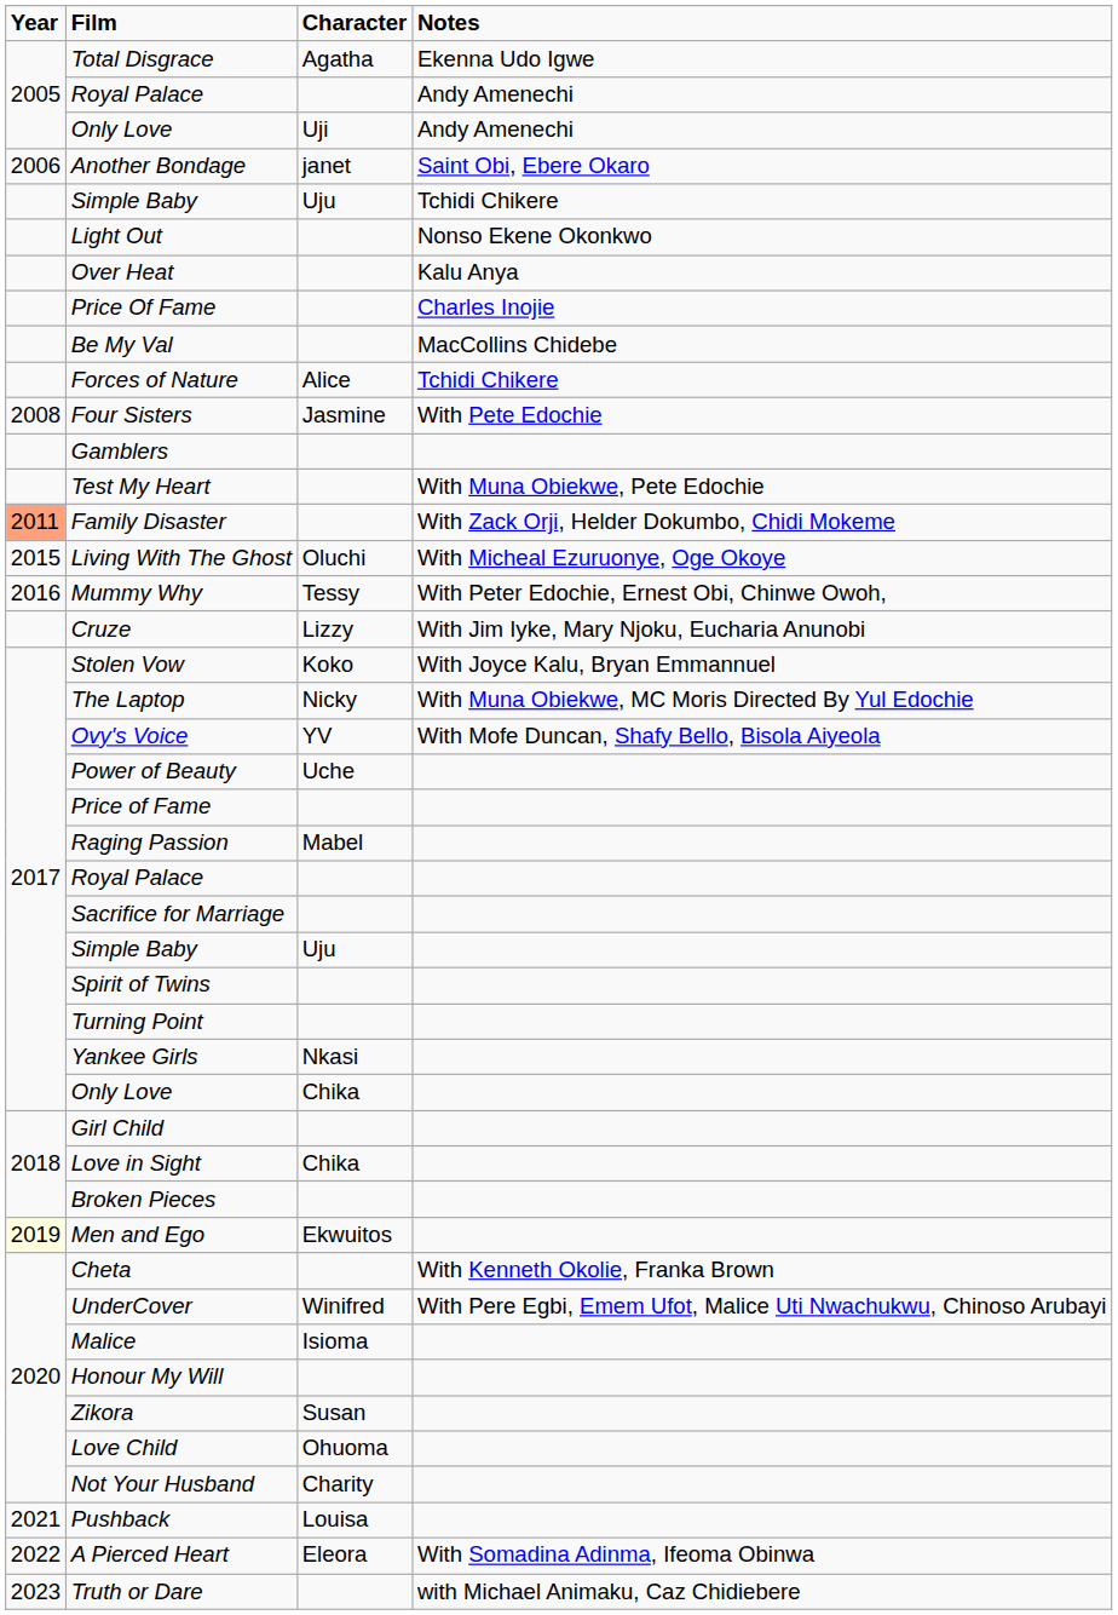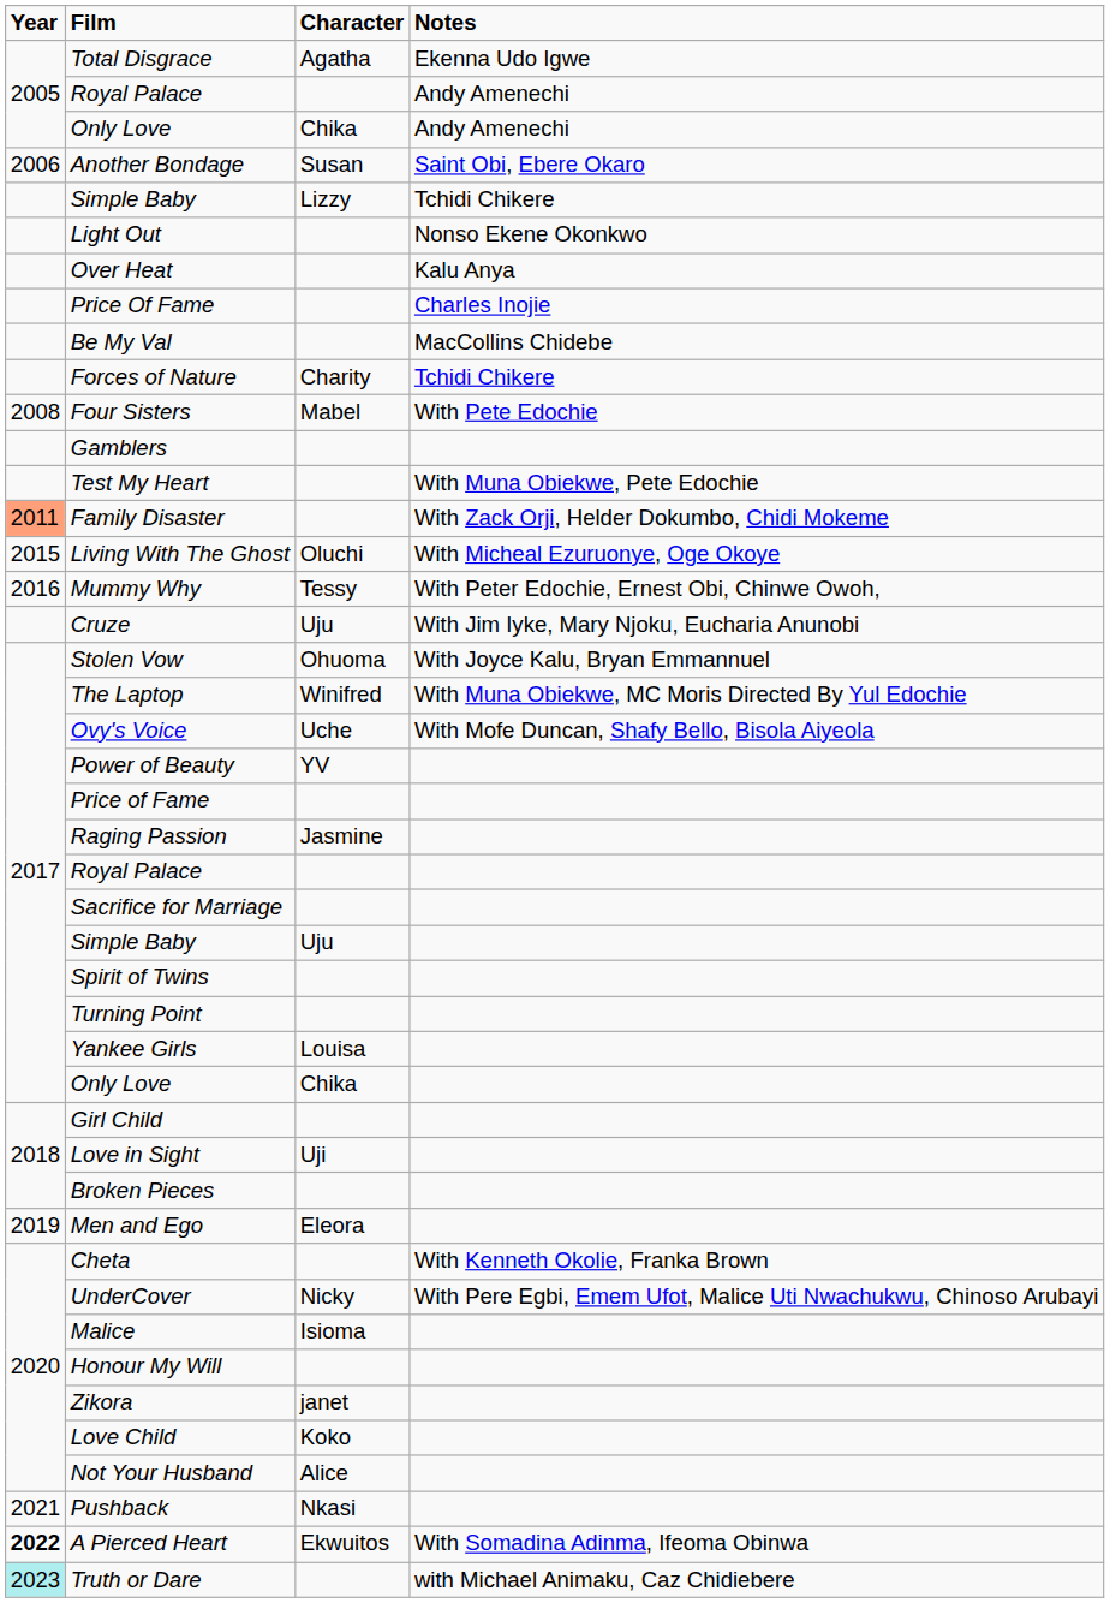Only Love / Andy Amenechi | Character: Uji -> Chika
Another Bondage | Character: janet -> Susan
Simple Baby / Tchidi Chikere | Character: Uju -> Lizzy
Forces of Nature | Character: Alice -> Charity
Four Sisters | Character: Jasmine -> Mabel
Cruze | Character: Lizzy -> Uju
Stolen Vow | Character: Koko -> Ohuoma
The Laptop | Character: Nicky -> Winifred
Ovy's Voice | Character: YV -> Uche
Power of Beauty | Character: Uche -> YV
Raging Passion | Character: Mabel -> Jasmine
Yankee Girls | Character: Nkasi -> Louisa
Love in Sight | Character: Chika -> Uji
Men and Ego | Year: lightyellow background -> no background
Men and Ego | Character: Ekwuitos -> Eleora
UnderCover | Character: Winifred -> Nicky
Zikora | Character: Susan -> janet
Love Child | Character: Ohuoma -> Koko
Not Your Husband | Character: Charity -> Alice
Pushback | Character: Louisa -> Nkasi
A Pierced Heart | Year: normal -> bold
A Pierced Heart | Character: Eleora -> Ekwuitos
Truth or Dare | Year: no background -> paleturquoise background
